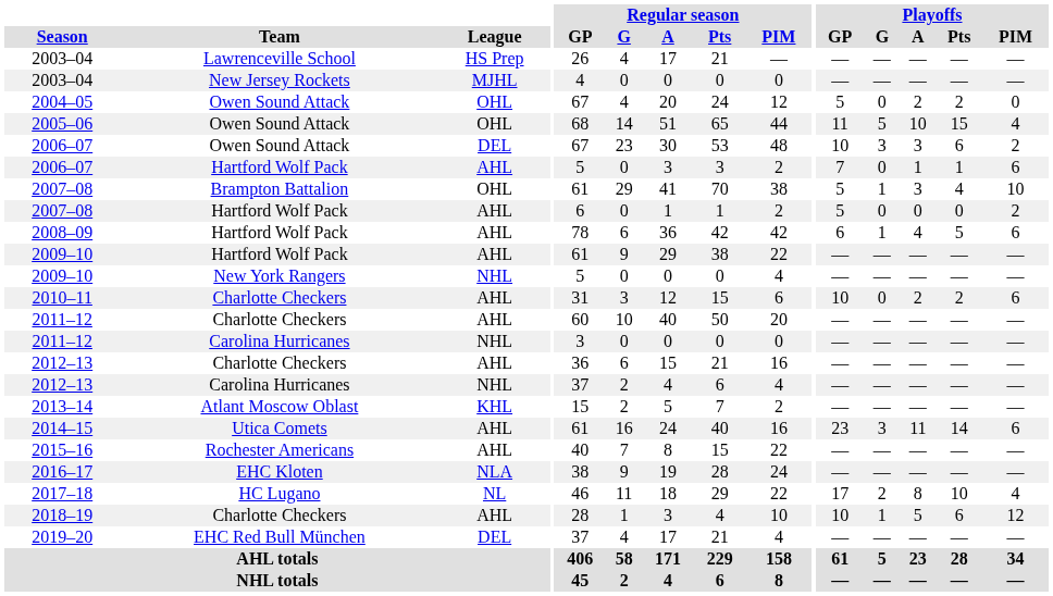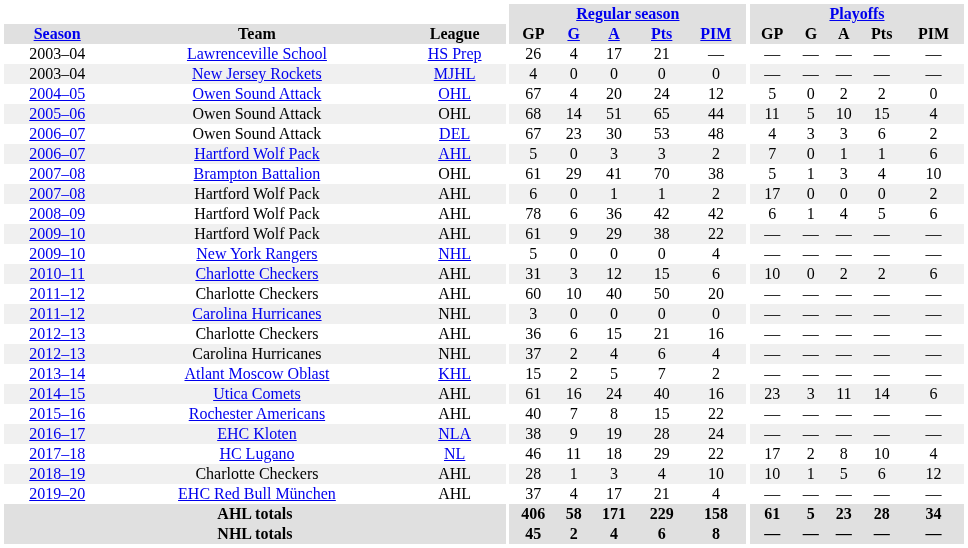2006–07 / Owen Sound Attack | Playoffs / GP: 10 -> 4
2007–08 / Hartford Wolf Pack | Playoffs / GP: 5 -> 17
2019–20 | League: DEL -> AHL
